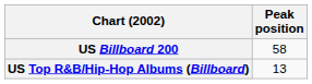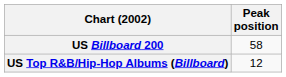US Top R&B/Hip-Hop Albums (Billboard) | Peak position: 13 -> 12
